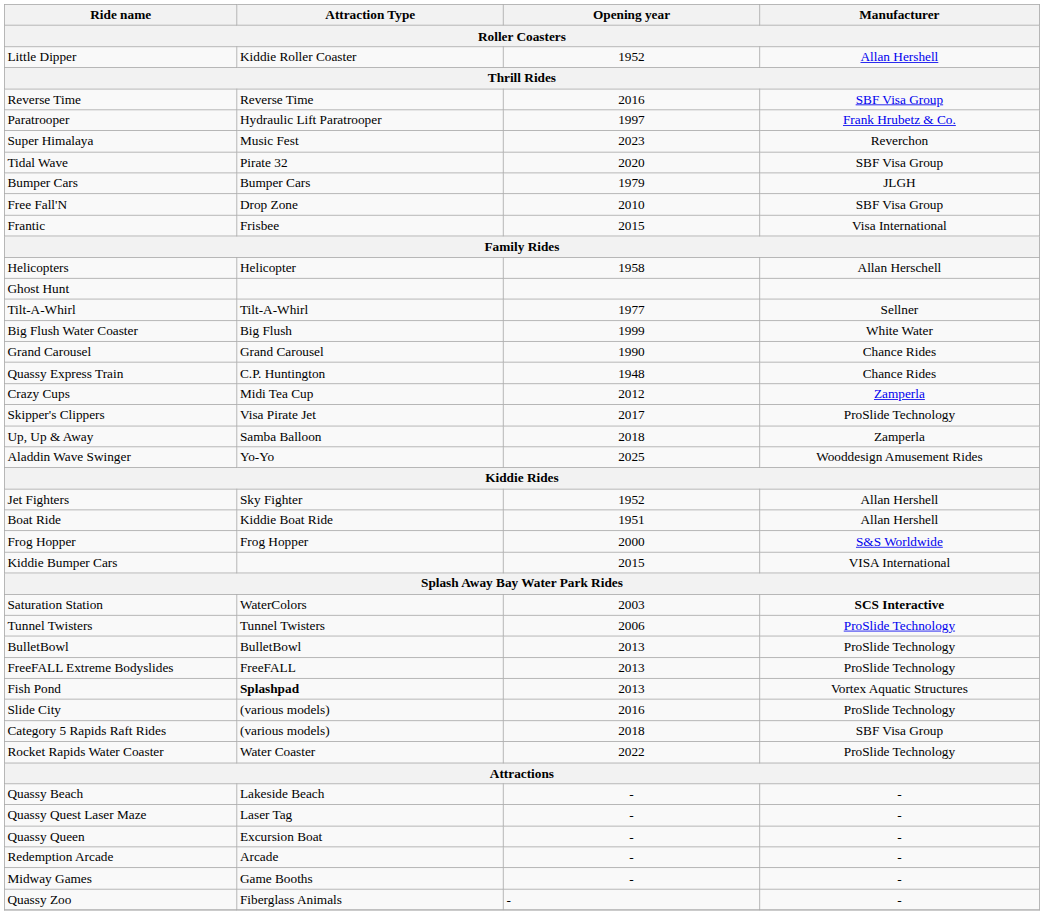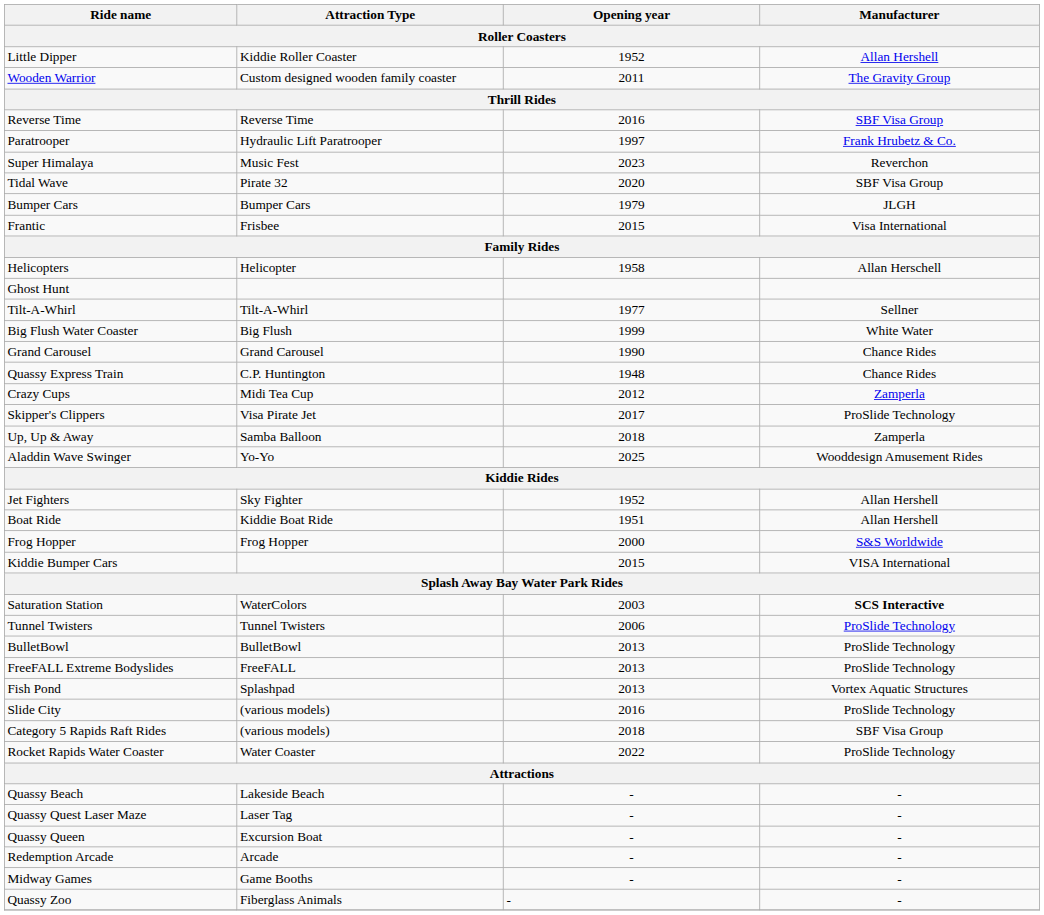+ row: Wooden Warrior | Custom designed wooden family coaster | 2011 | The Gravity Group
- row: Free Fall'N | Drop Zone | 2010 | SBF Visa Group
Fish Pond | Attraction Type: bold -> normal
